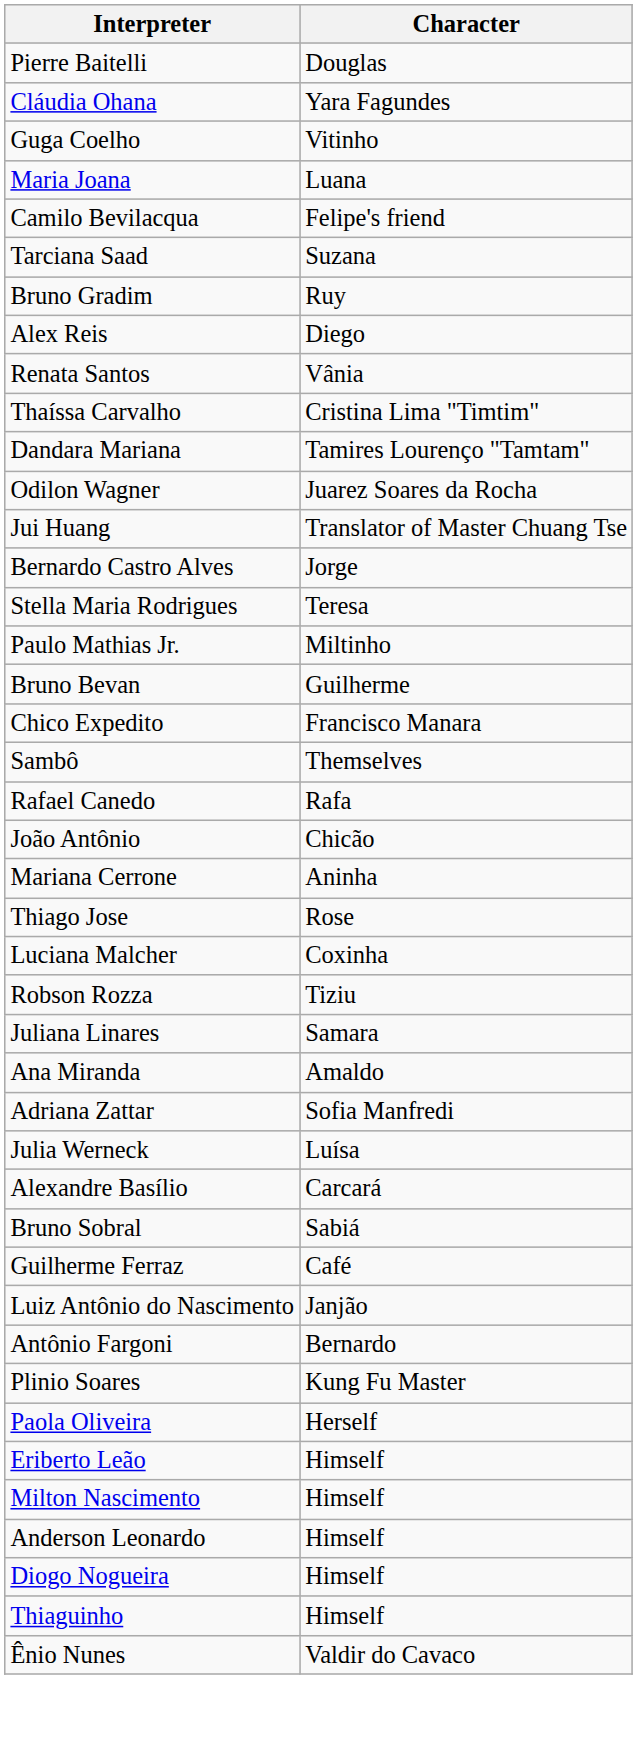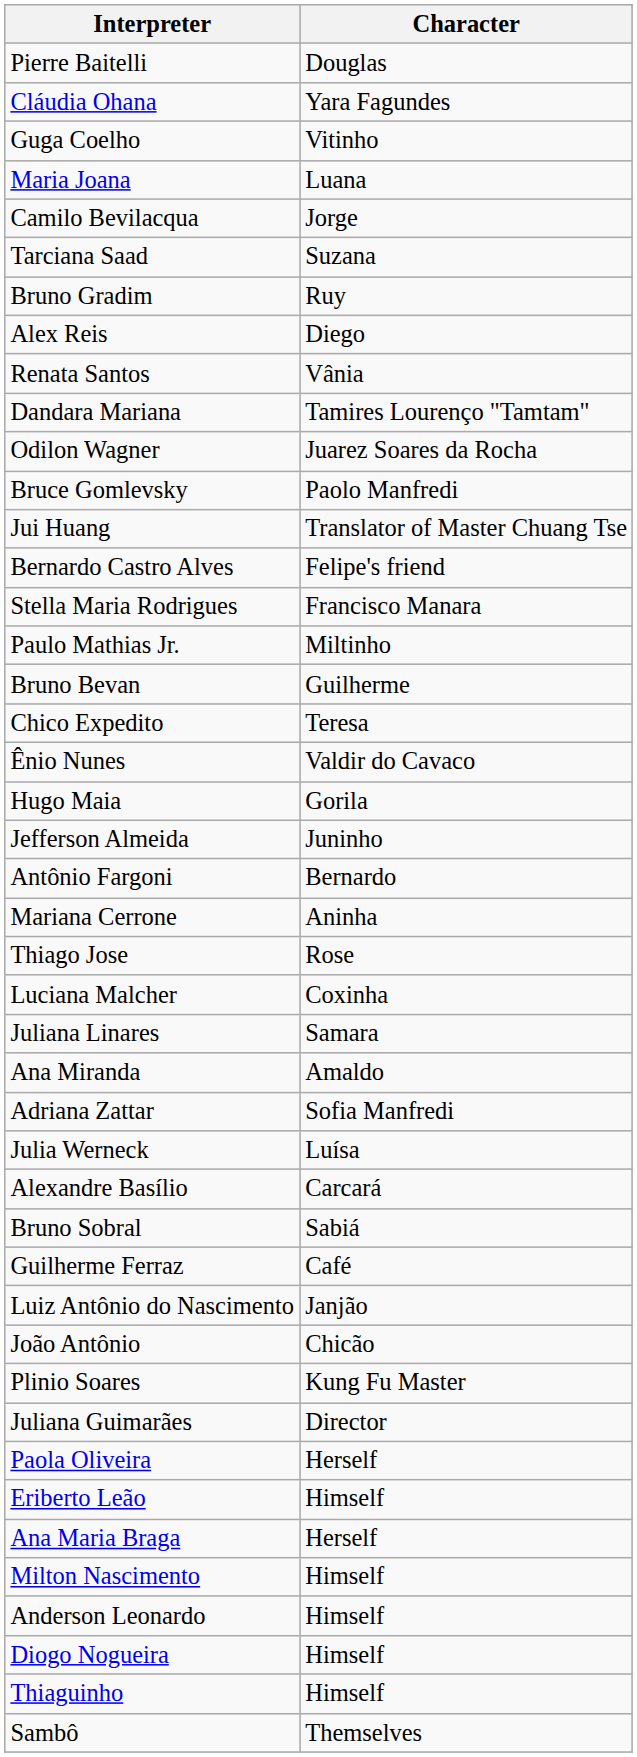Camilo Bevilacqua | Character: Felipe's friend -> Jorge
- row: Thaíssa Carvalho | Cristina Lima "Timtim"
+ row: Bruce Gomlevsky | Paolo Manfredi
Bernardo Castro Alves | Character: Jorge -> Felipe's friend
Stella Maria Rodrigues | Character: Teresa -> Francisco Manara
Chico Expedito | Character: Francisco Manara -> Teresa
rows swapped: Ênio Nunes <-> Sambô
+ row: Hugo Maia | Gorila
+ row: Jefferson Almeida | Juninho
- row: Rafael Canedo | Rafa
rows swapped: Antônio Fargoni <-> João Antônio
- row: Robson Rozza | Tiziu
+ row: Juliana Guimarães | Director
+ row: Ana Maria Braga | Herself
